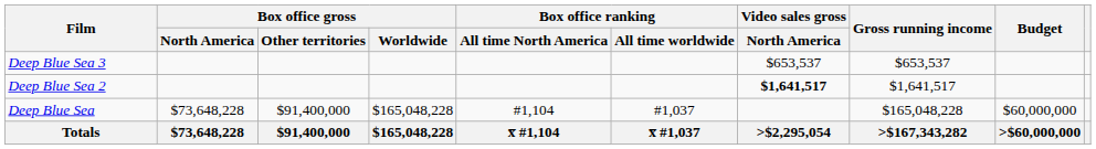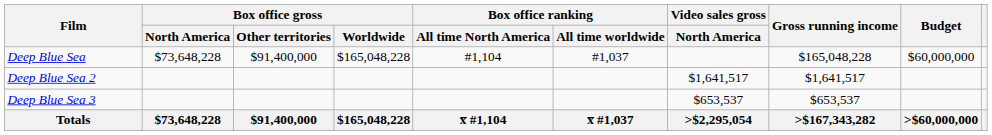rows swapped: Deep Blue Sea <-> Deep Blue Sea 3
Deep Blue Sea 2 | Video sales gross / North America: bold -> normal
